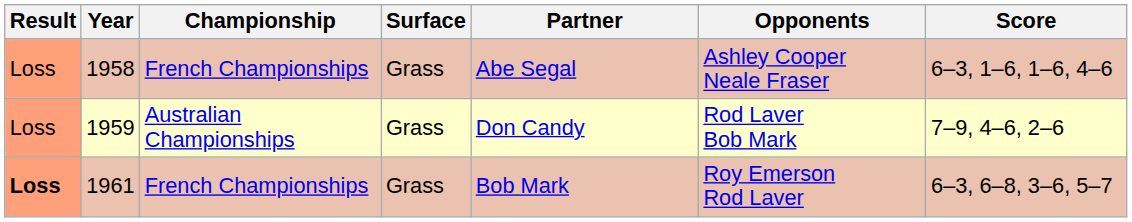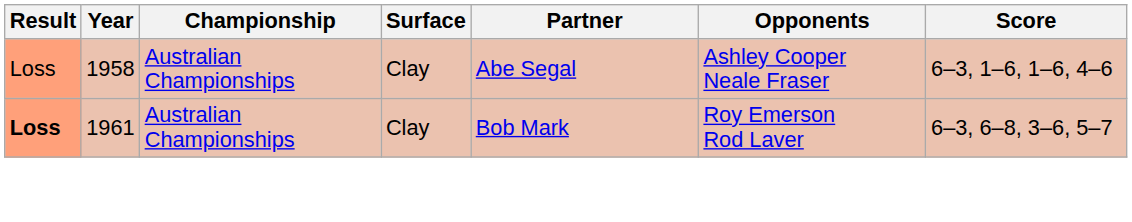1958 | Championship: French Championships -> Australian Championships
1958 | Surface: Grass -> Clay
- row: Loss | 1959 | Australian Championships | Grass | Don Candy | Rod Laver Bob Mark | 7–9, 4–6, 2–6
1961 | Championship: French Championships -> Australian Championships
1961 | Surface: Grass -> Clay
